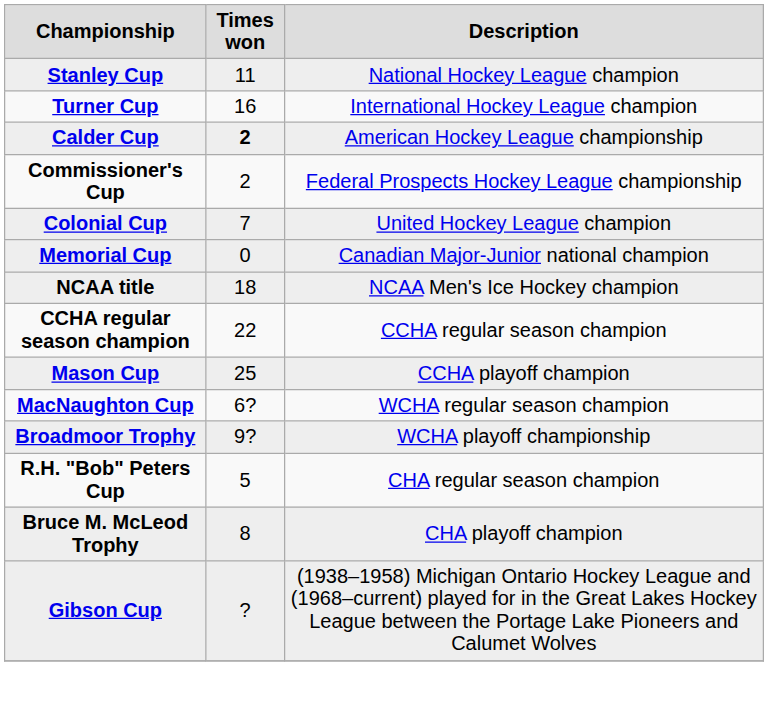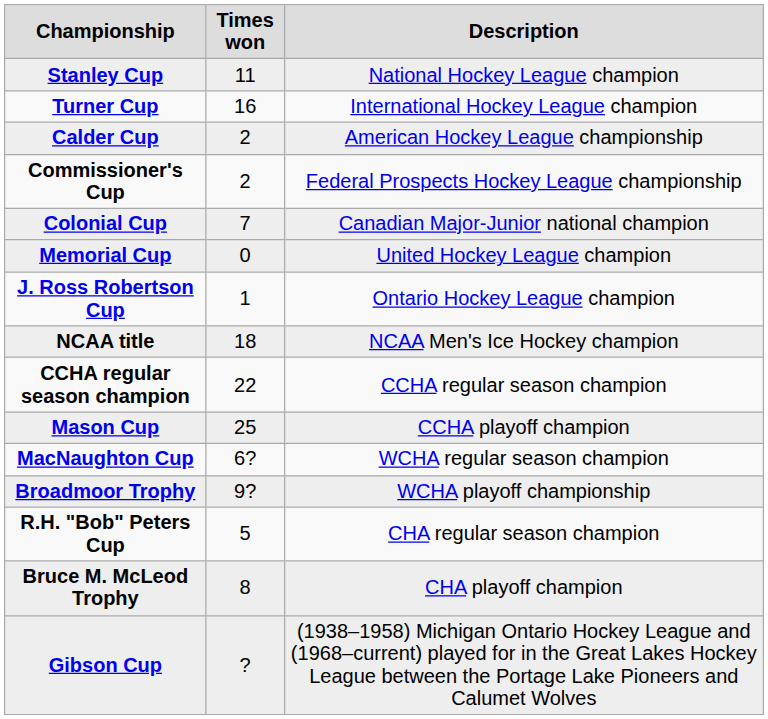Calder Cup | Times won: bold -> normal
Colonial Cup | Description: United Hockey League champion -> Canadian Major-Junior national champion
Memorial Cup | Description: Canadian Major-Junior national champion -> United Hockey League champion
+ row: J. Ross Robertson Cup | 1 | Ontario Hockey League champion
